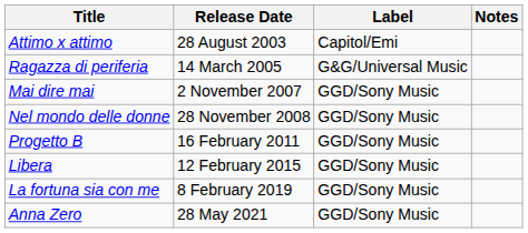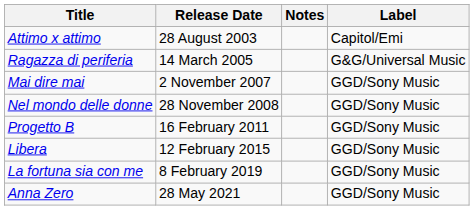columns swapped: Notes <-> Label
